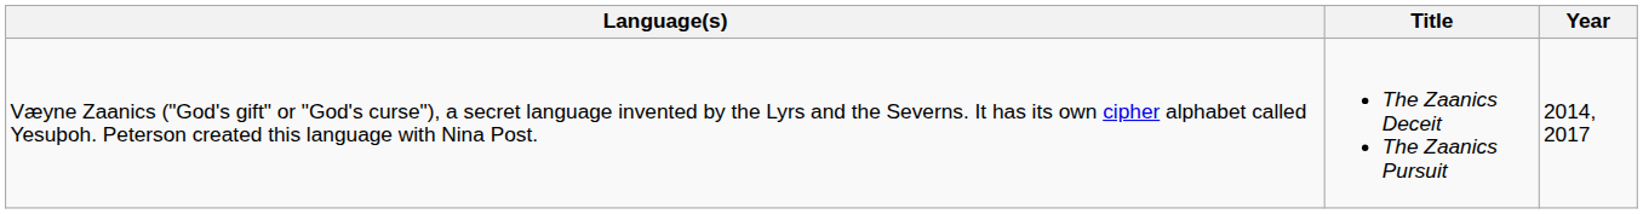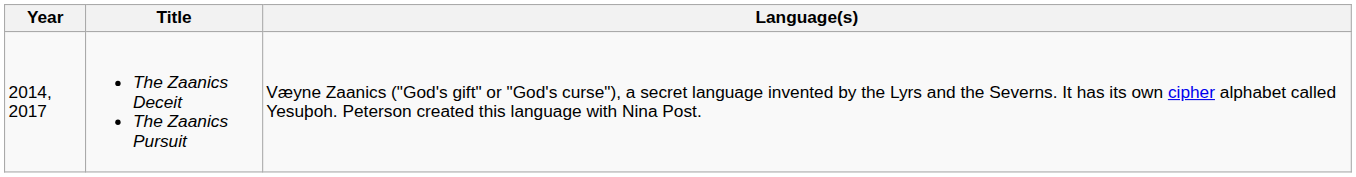columns swapped: Year <-> Language(s)
